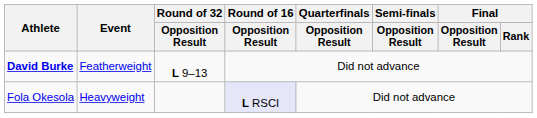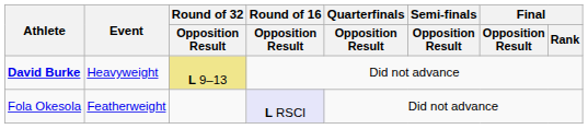David Burke | Event: Featherweight -> Heavyweight
David Burke | Round of 32 / Opposition Result: no background -> khaki background
Fola Okesola | Event: Heavyweight -> Featherweight
